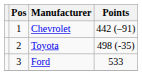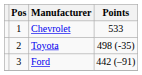Chevrolet | Points: 442 (–91) -> 533
Ford | Points: 533 -> 442 (–91)
